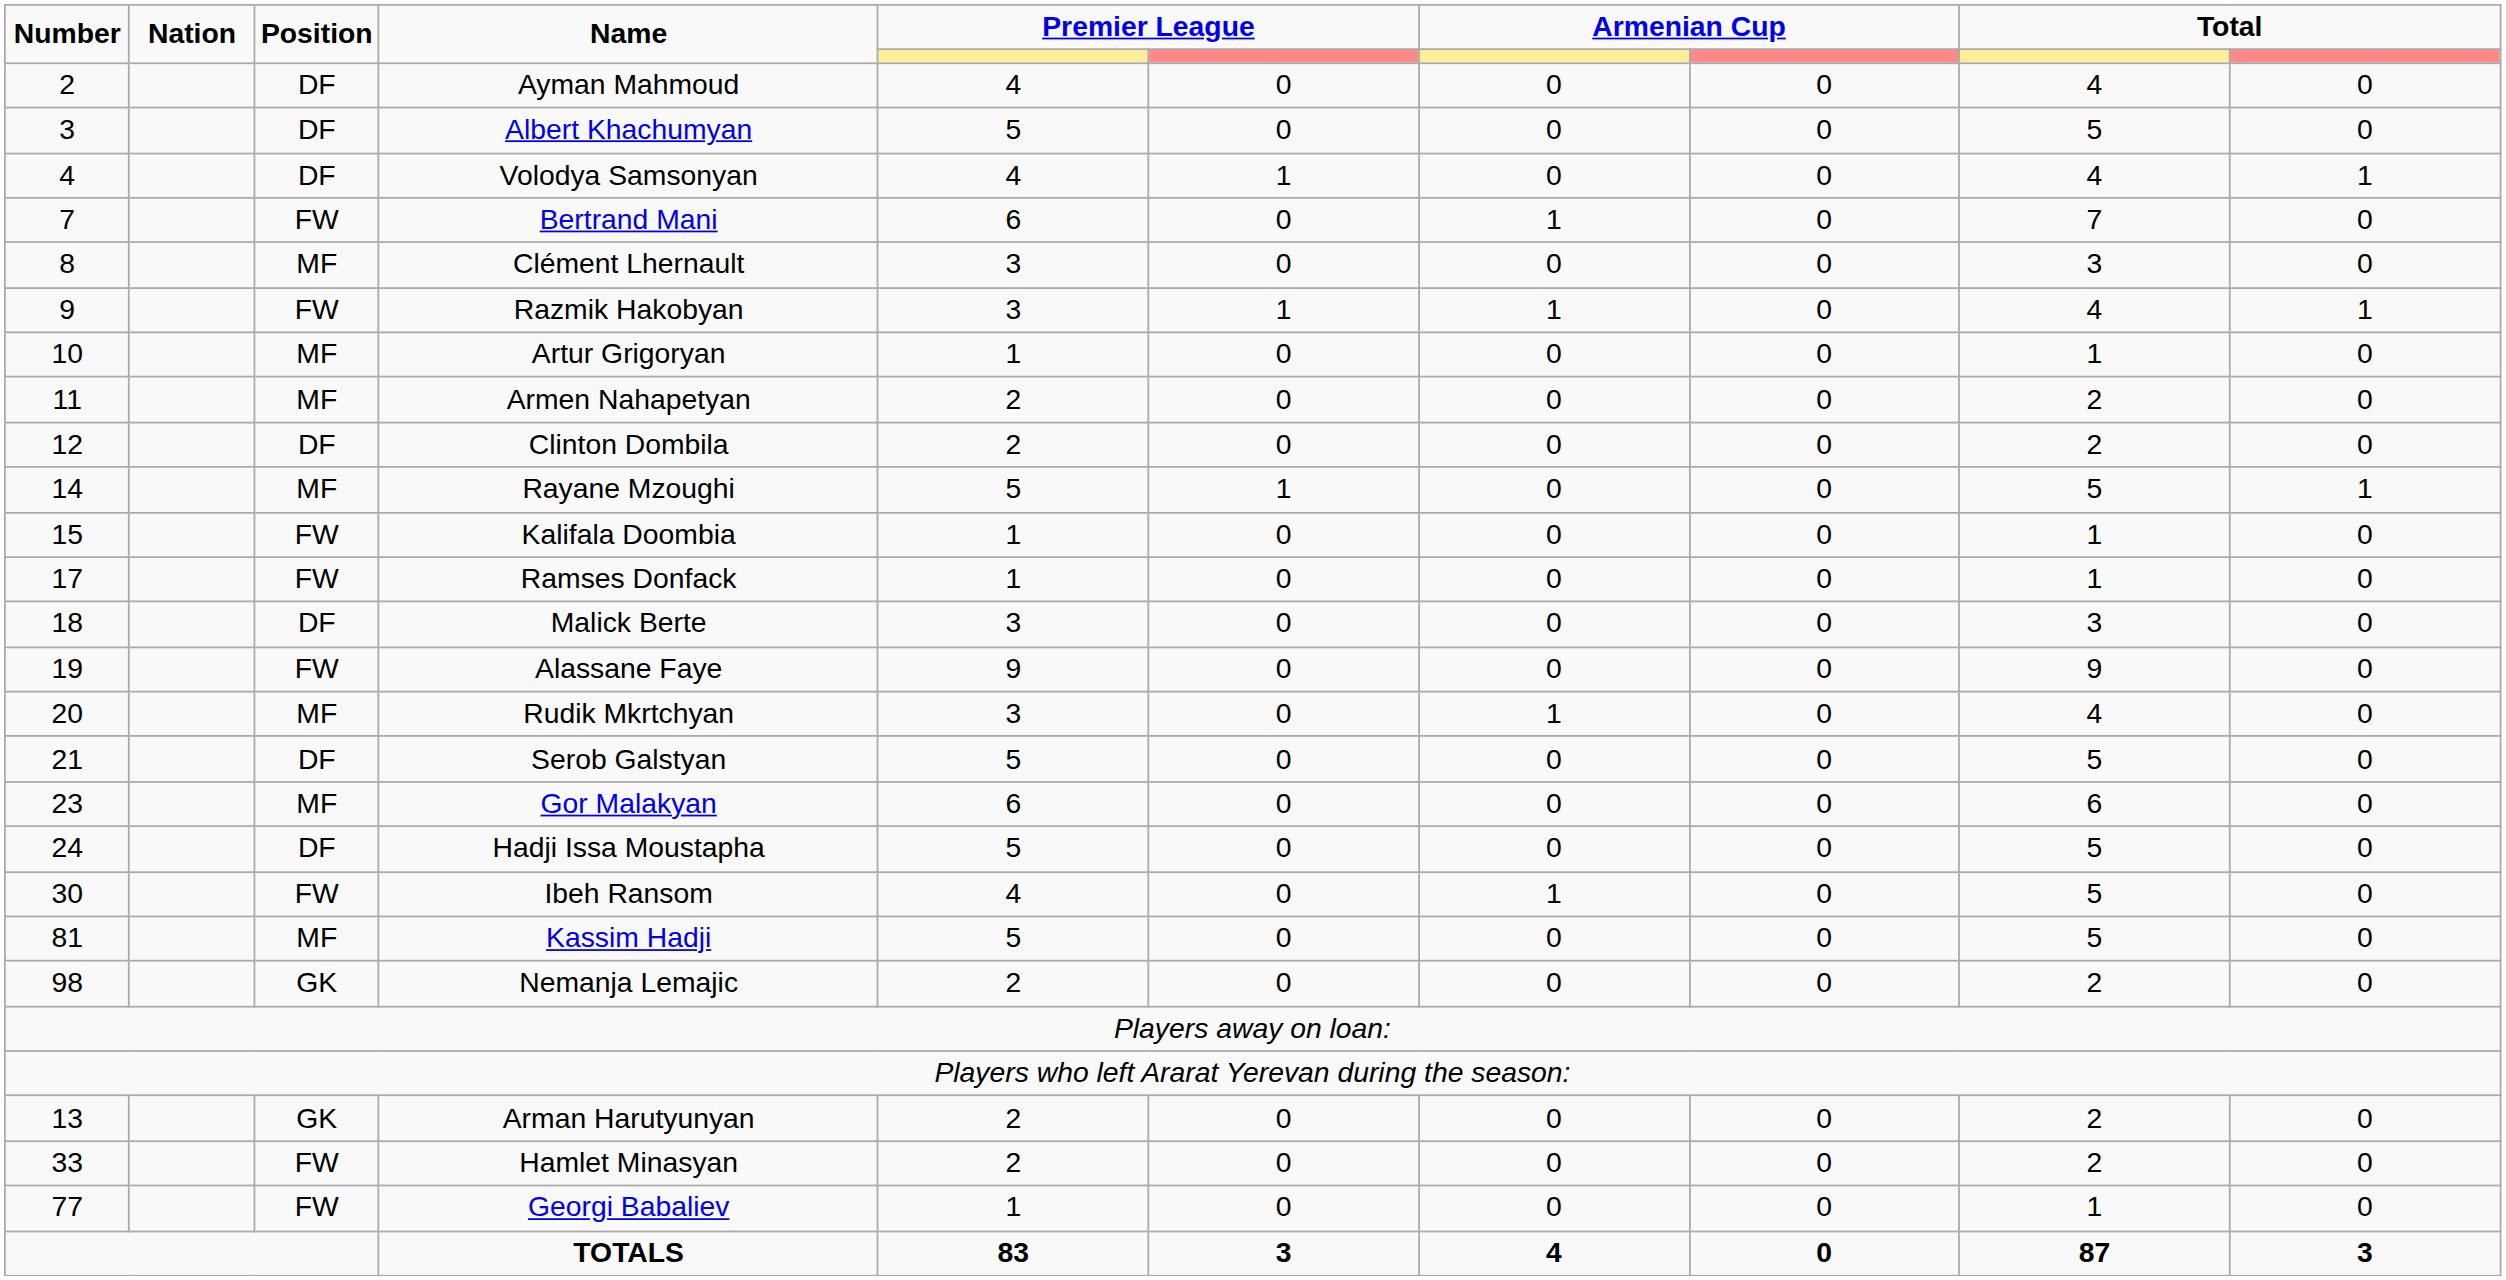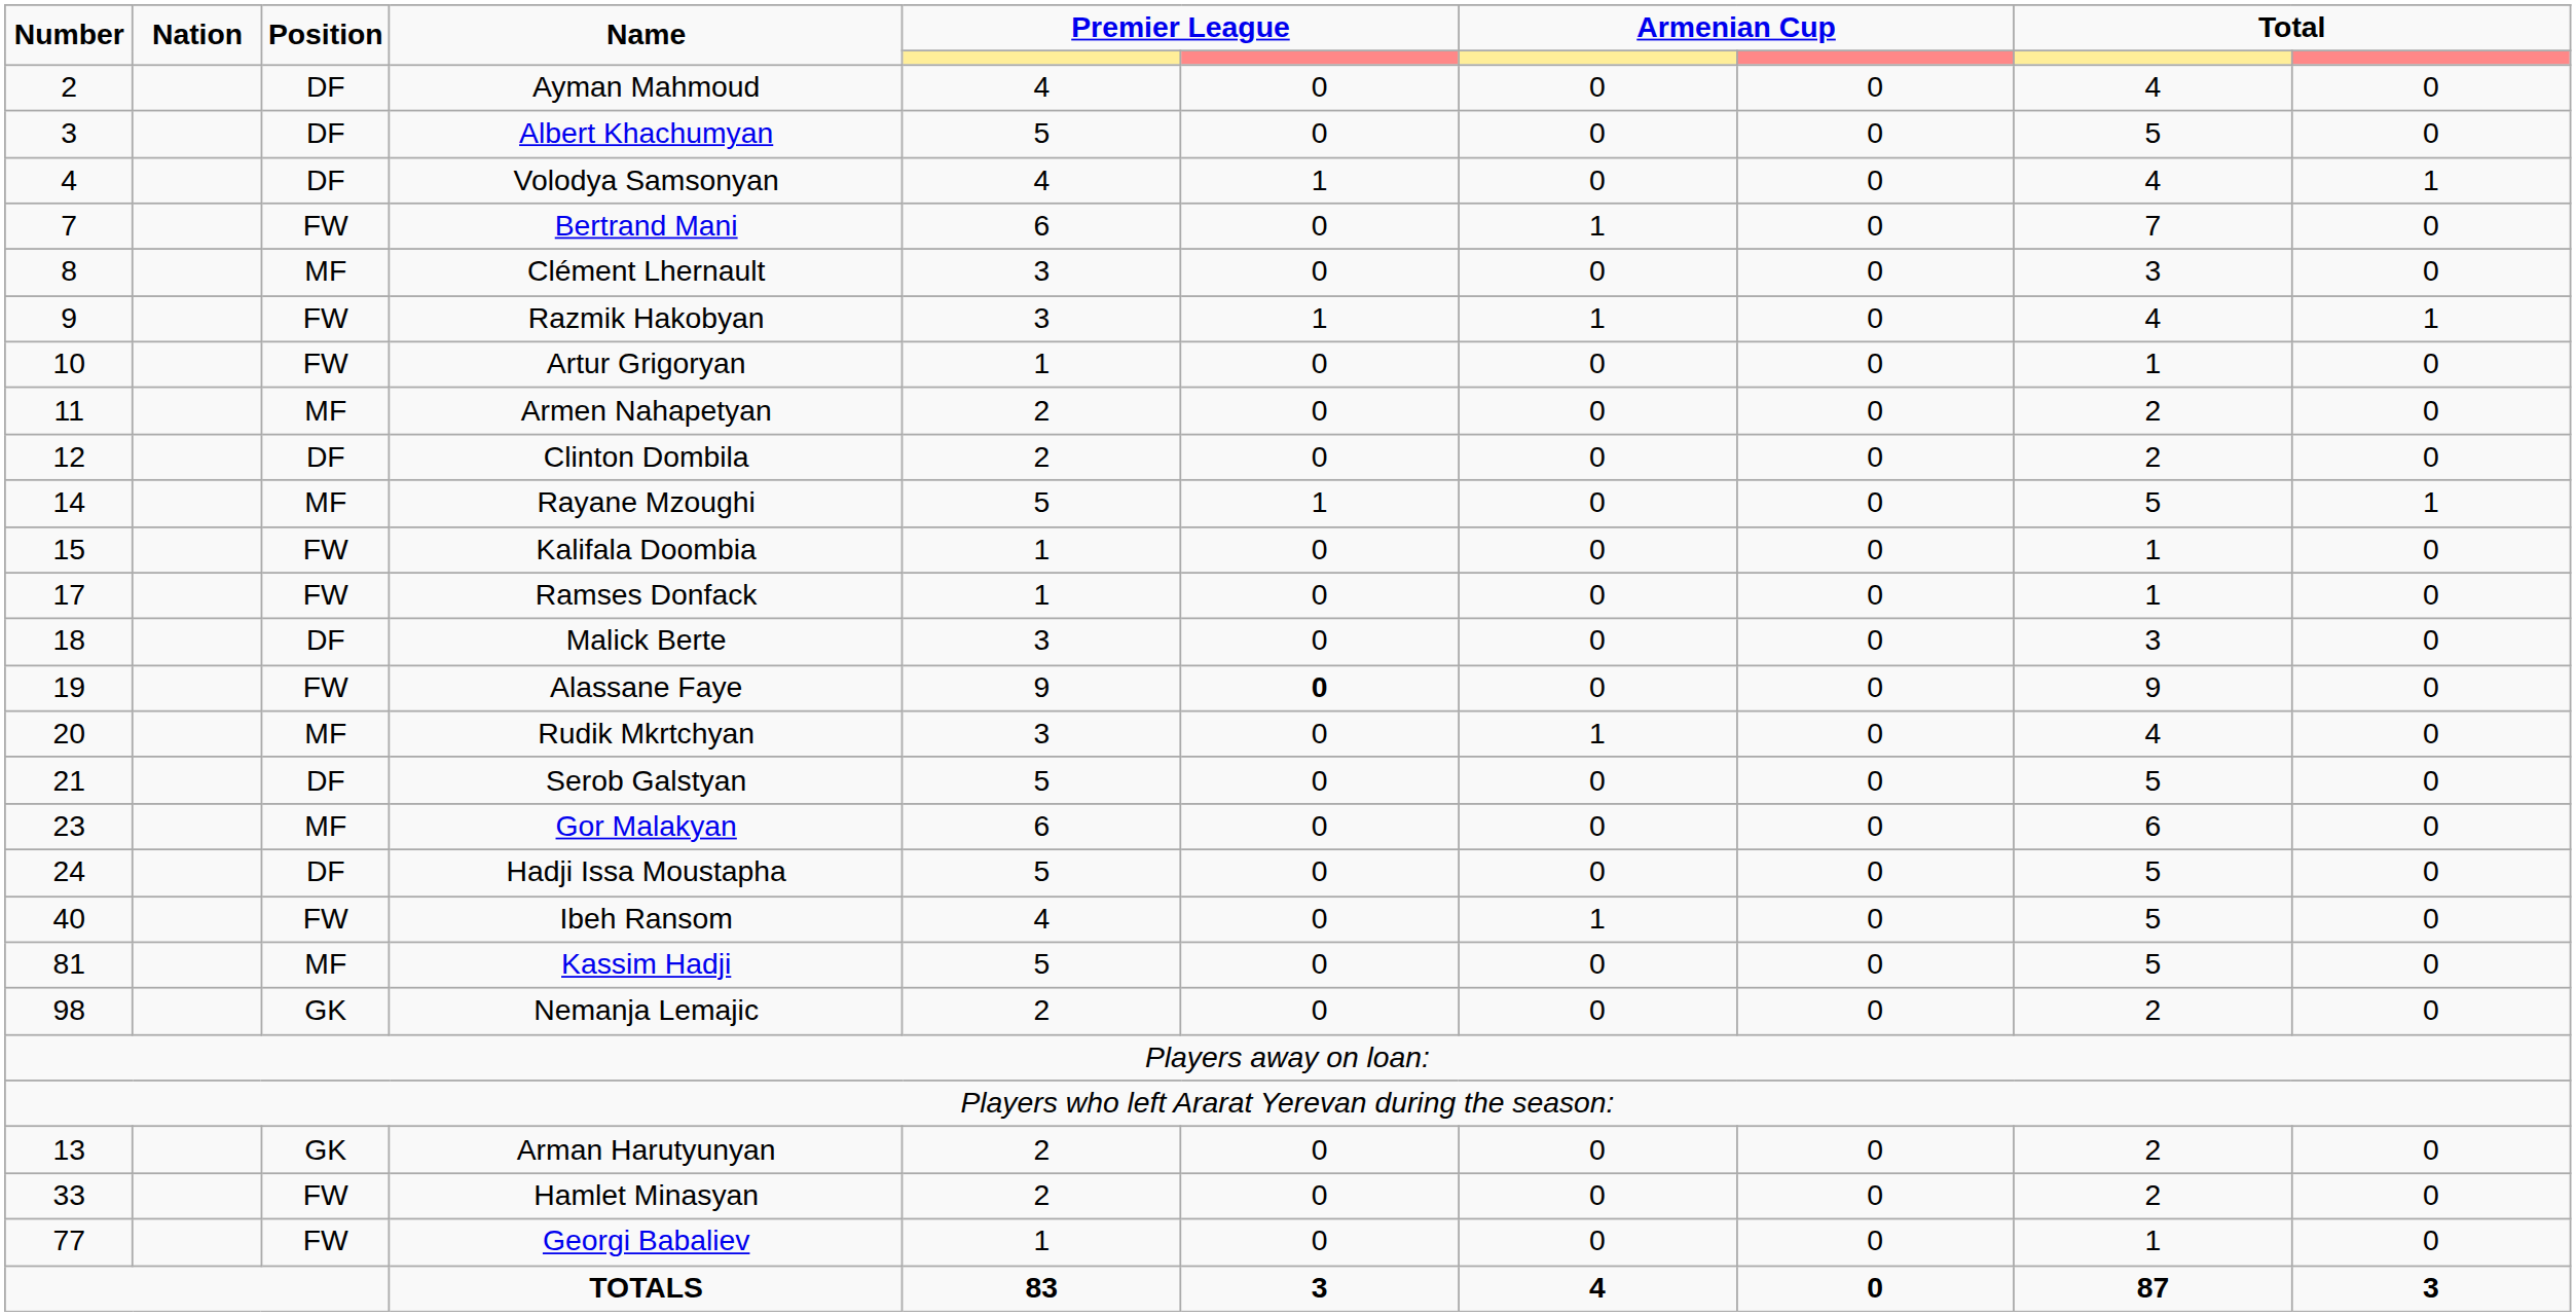Artur Grigoryan | Position: MF -> FW
Alassane Faye | column 6: normal -> bold
Ibeh Ransom | Number: 30 -> 40
